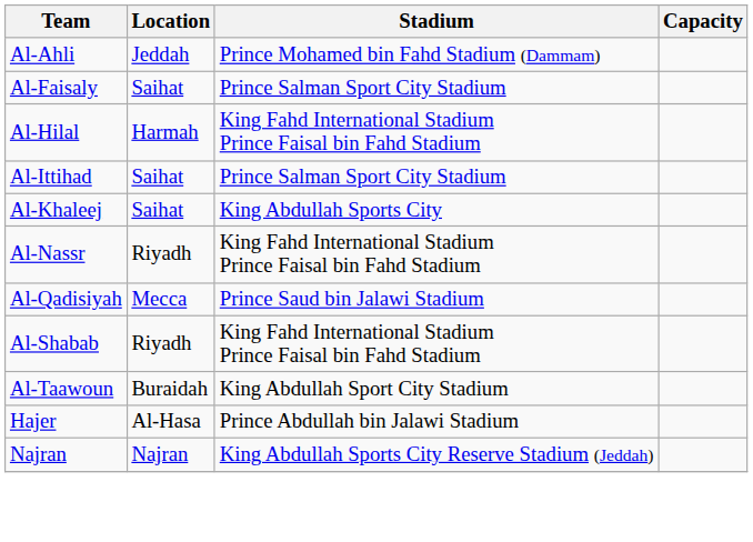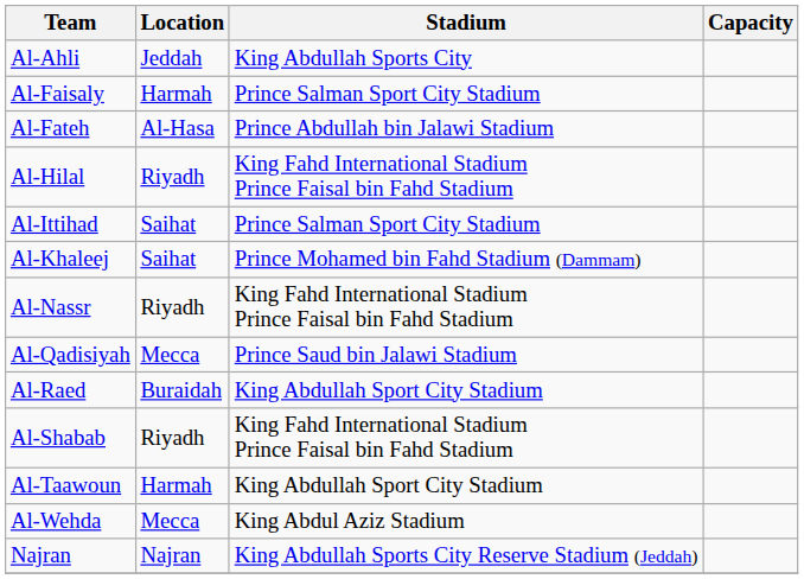Al-Ahli | Stadium: Prince Mohamed bin Fahd Stadium (Dammam) -> King Abdullah Sports City
Al-Faisaly | Location: Saihat -> Harmah
+ row: Al-Fateh | Al-Hasa | Prince Abdullah bin Jalawi Stadium
Al-Hilal | Location: Harmah -> Riyadh
Al-Khaleej | Stadium: King Abdullah Sports City -> Prince Mohamed bin Fahd Stadium (Dammam)
+ row: Al-Raed | Buraidah | King Abdullah Sport City Stadium
Al-Taawoun | Location: Buraidah -> Harmah
+ row: Al-Wehda | Mecca | King Abdul Aziz Stadium
- row: Hajer | Al-Hasa | Prince Abdullah bin Jalawi Stadium
